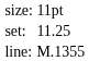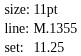rows swapped: set: <-> line:
